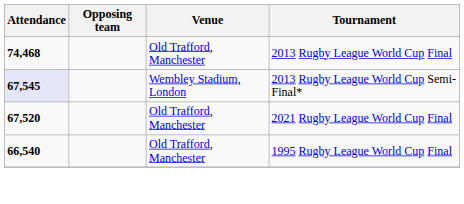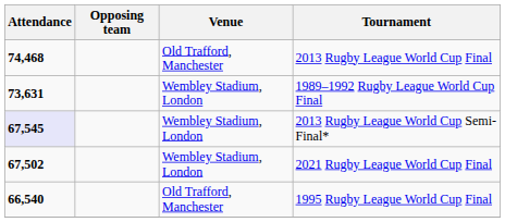+ row: 73,631 | Wembley Stadium, London | 1989–1992 Rugby League World Cup Final
2021 Rugby League World Cup Final | Attendance: 67,520 -> 67,502
2021 Rugby League World Cup Final | Venue: Old Trafford, Manchester -> Wembley Stadium, London
